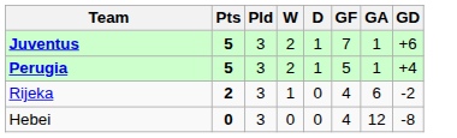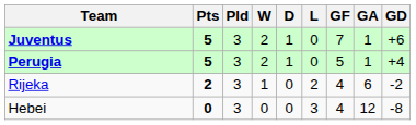+ column: L | 0 | 0 | 2 | 3
